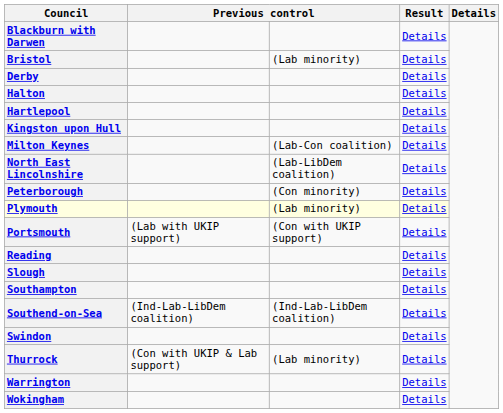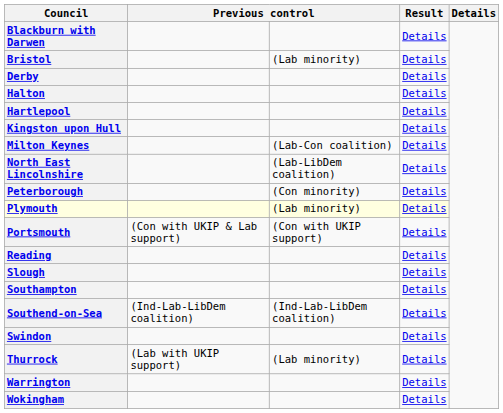Portsmouth | column 2: (Lab with UKIP support) -> (Con with UKIP & Lab support)
Thurrock | column 2: (Con with UKIP & Lab support) -> (Lab with UKIP support)
